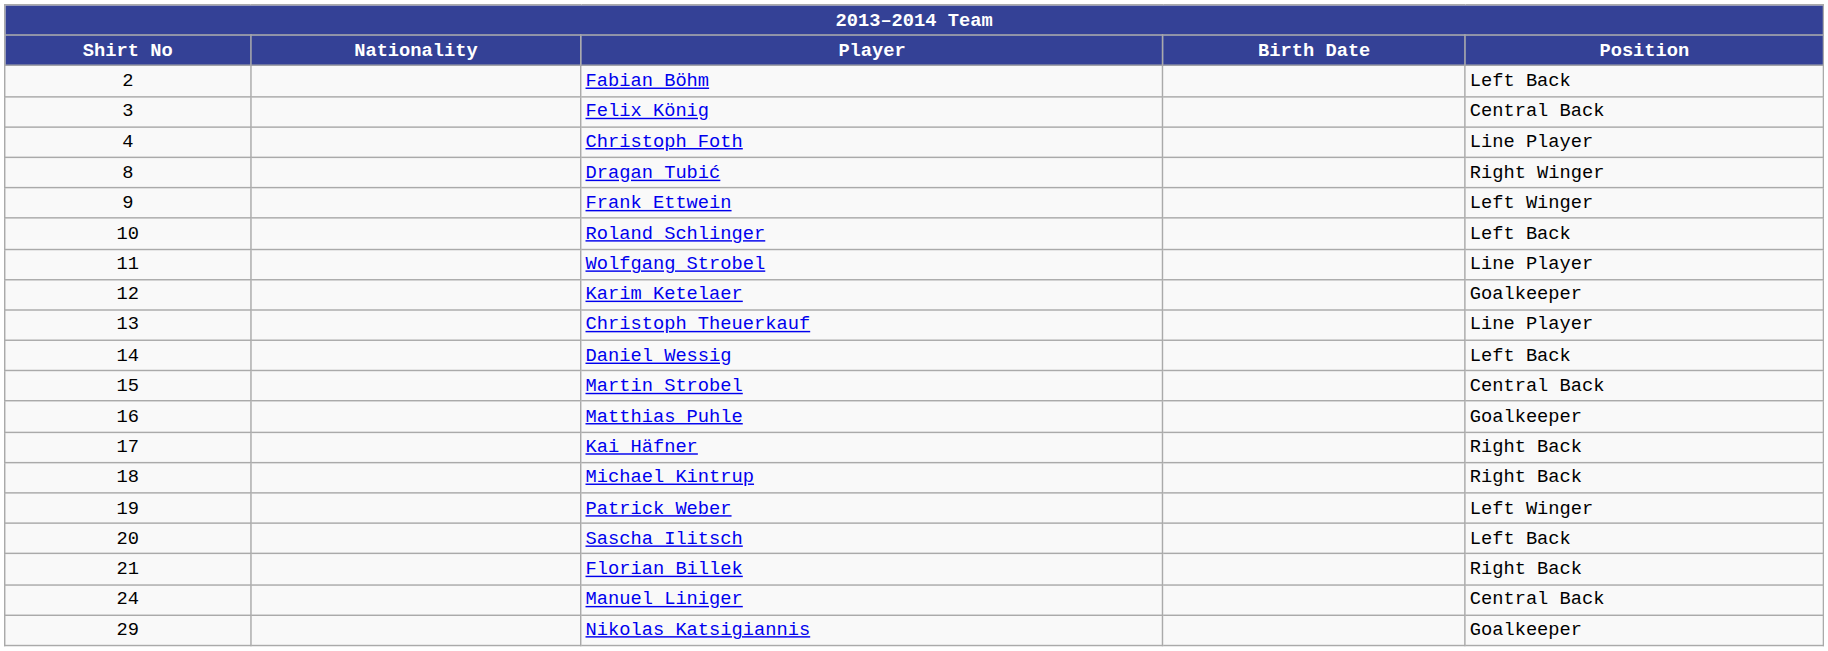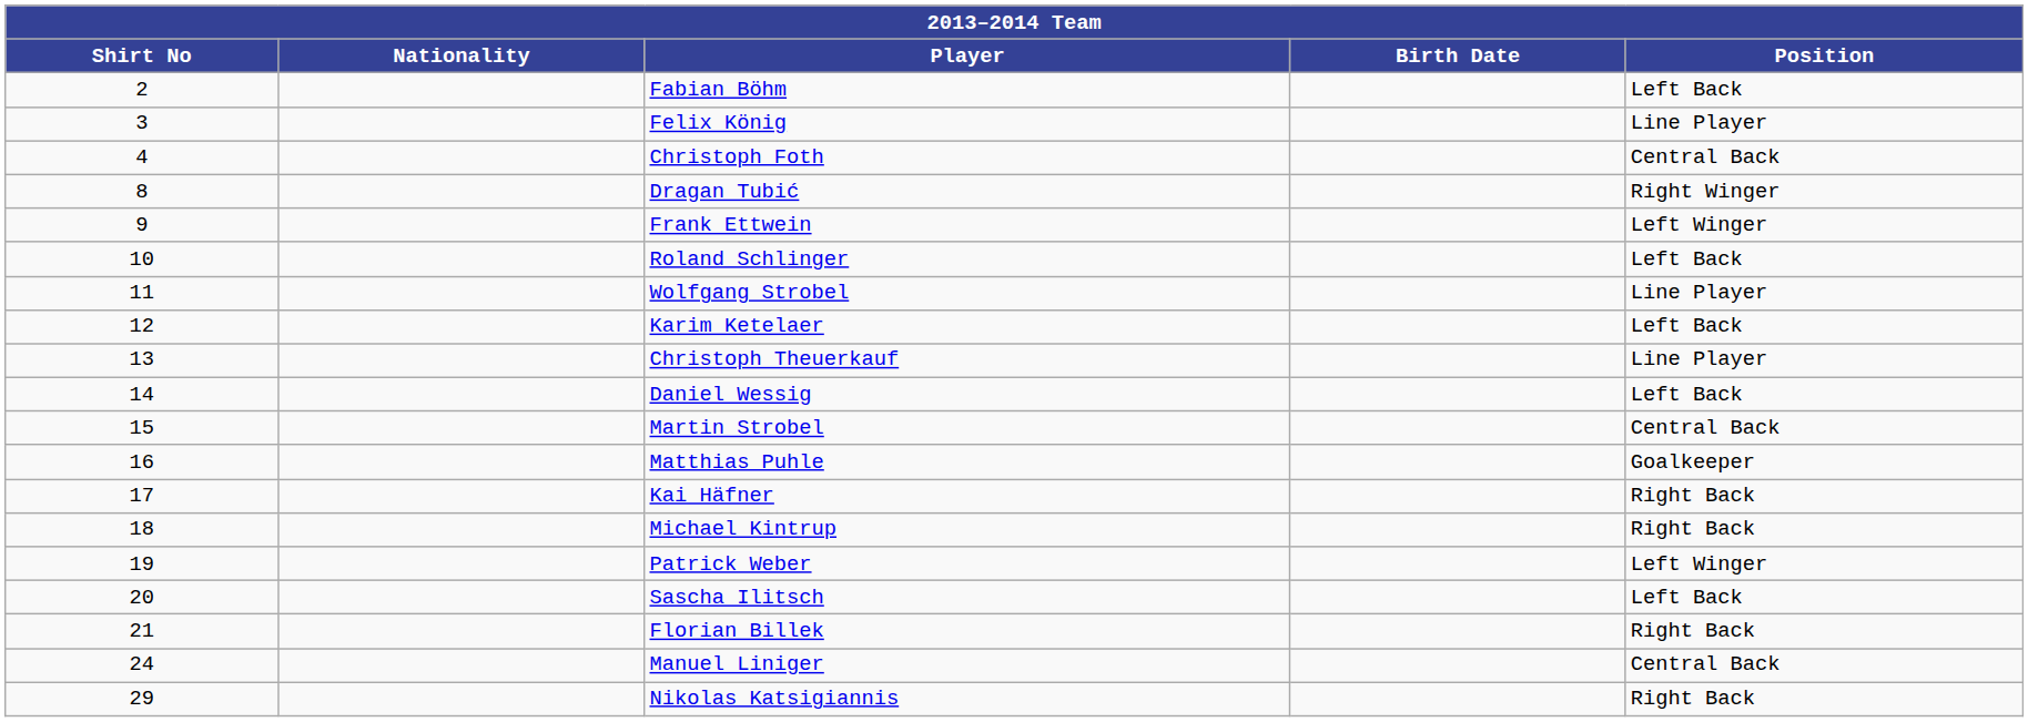Felix König | Position: Central Back -> Line Player
Christoph Foth | Position: Line Player -> Central Back
Karim Ketelaer | Position: Goalkeeper -> Left Back
Nikolas Katsigiannis | Position: Goalkeeper -> Right Back
